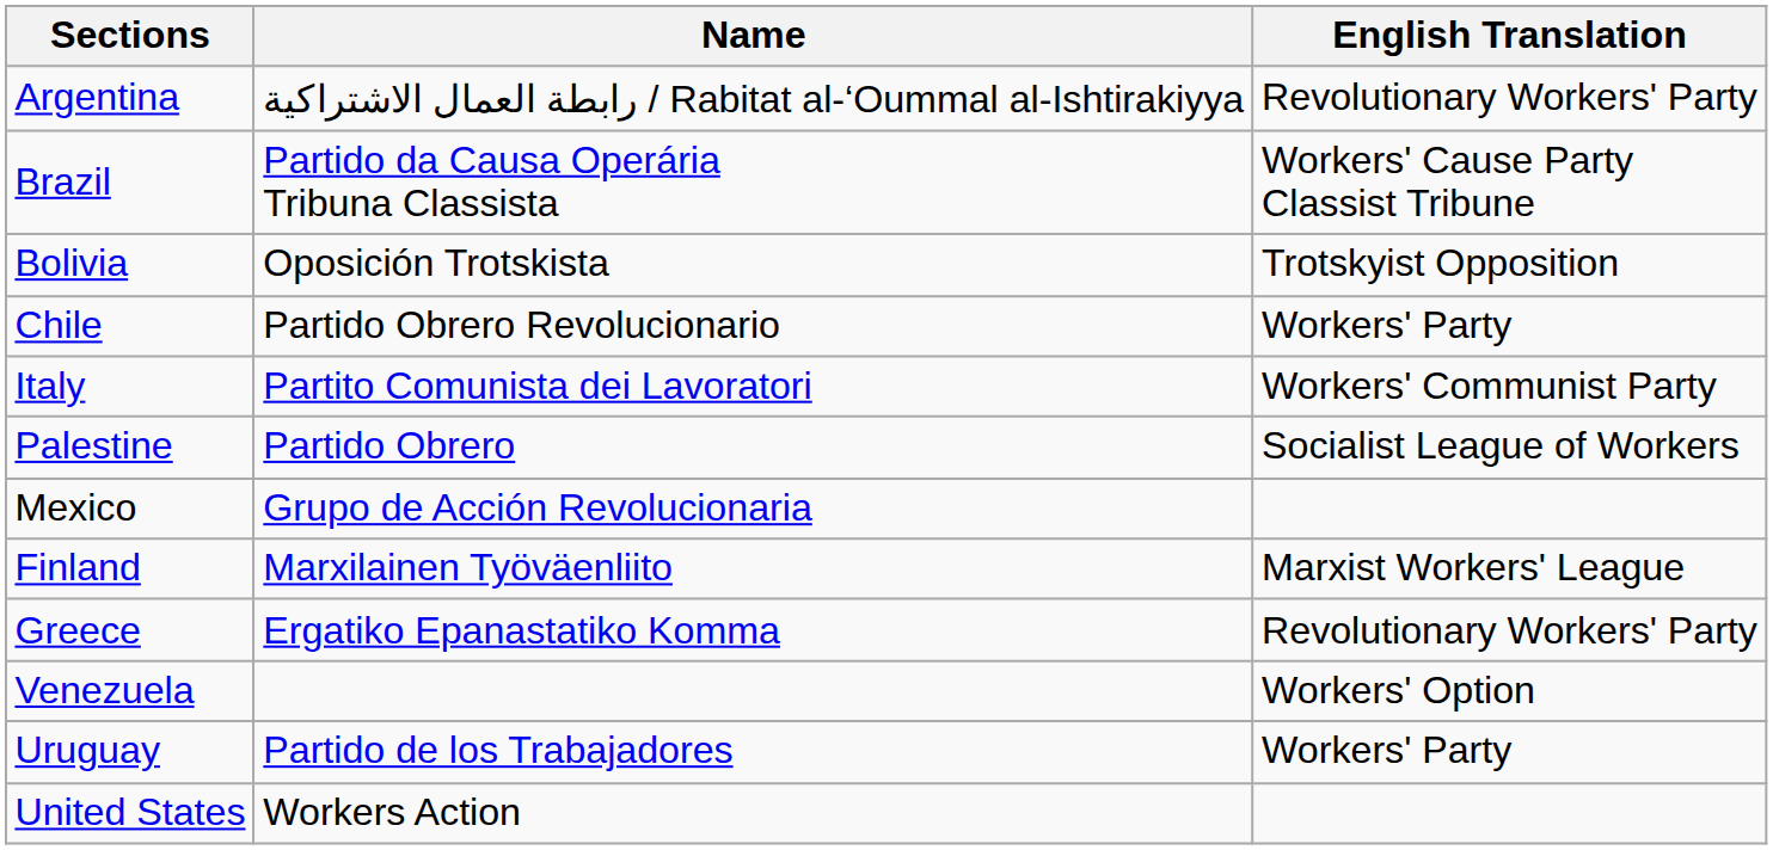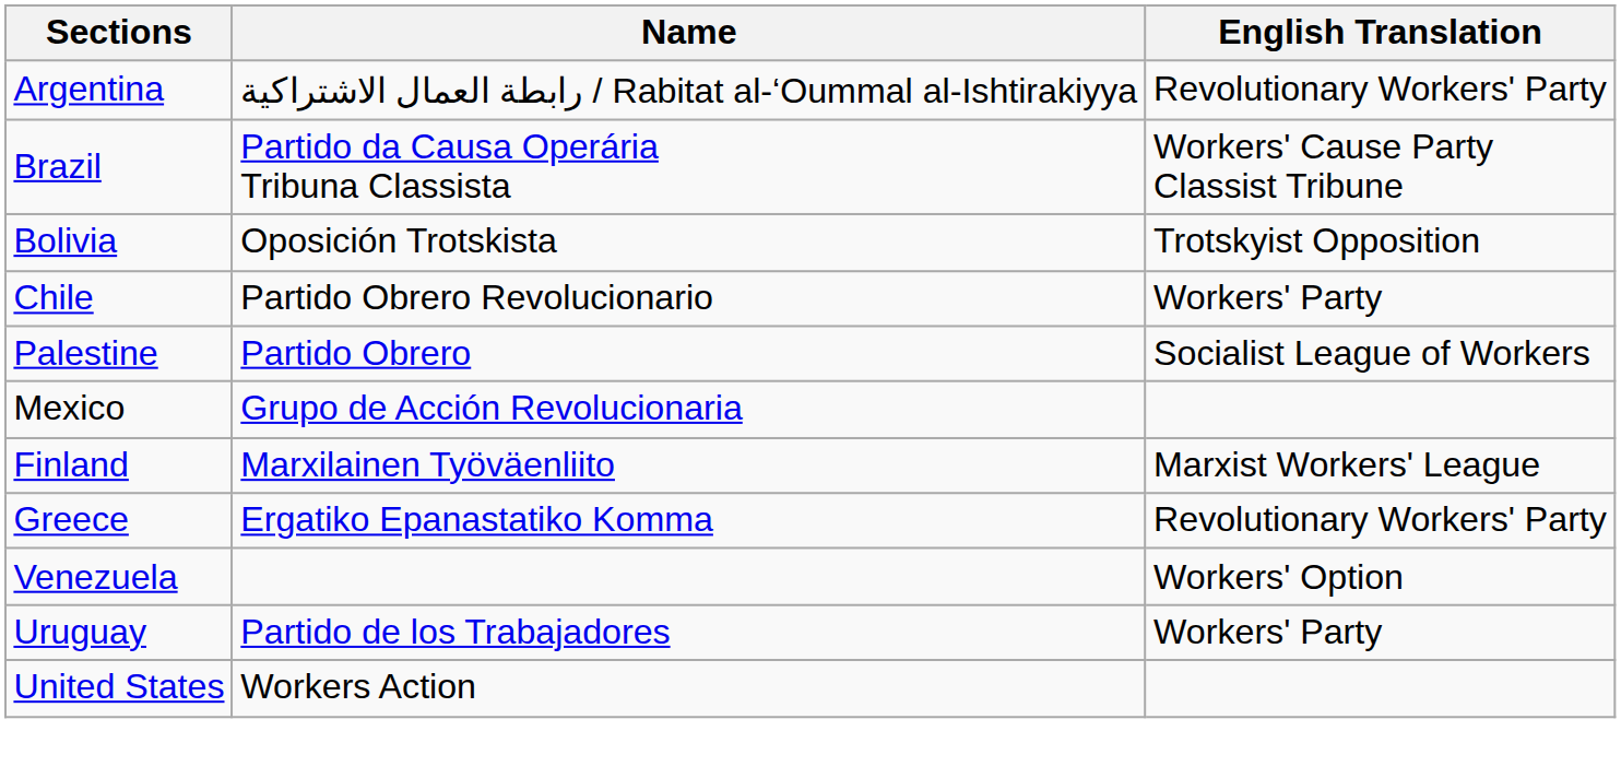- row: Italy | Partito Comunista dei Lavoratori | Workers' Communist Party
